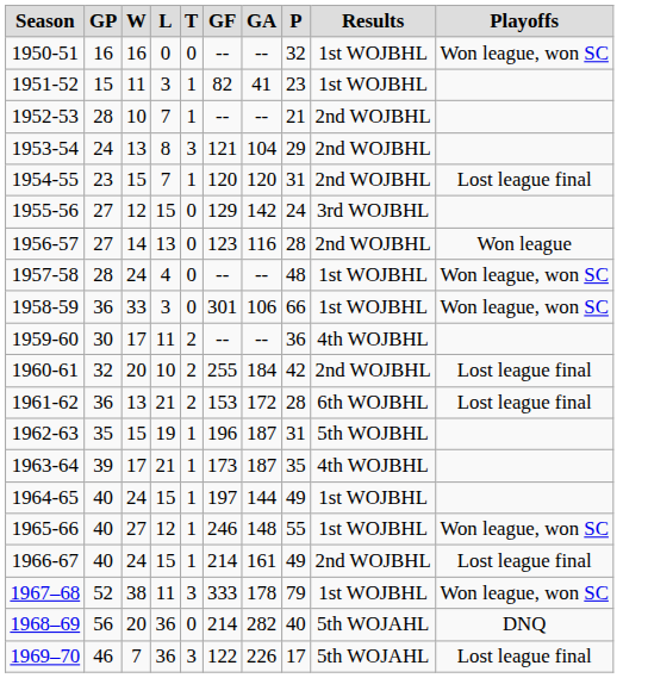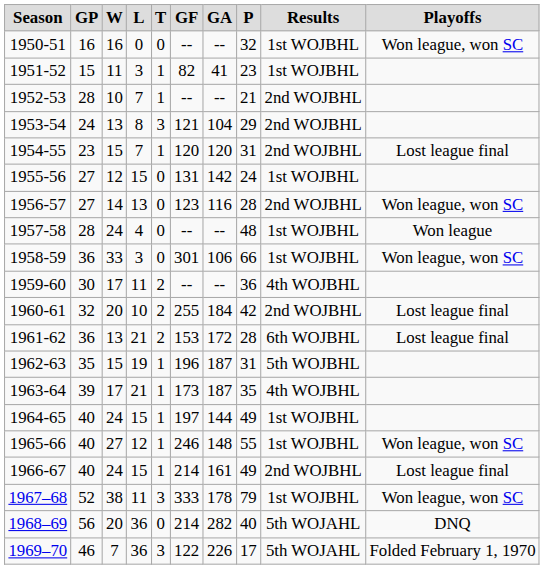1955-56 | GF: 129 -> 131
1955-56 | Results: 3rd WOJBHL -> 1st WOJBHL
1956-57 | Playoffs: Won league -> Won league, won SC
1957-58 | Playoffs: Won league, won SC -> Won league
1969–70 | Playoffs: Lost league final -> Folded February 1, 1970
